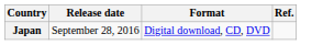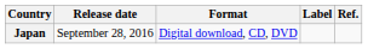+ column: Label
